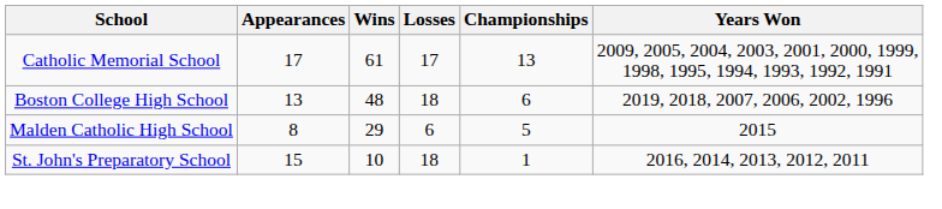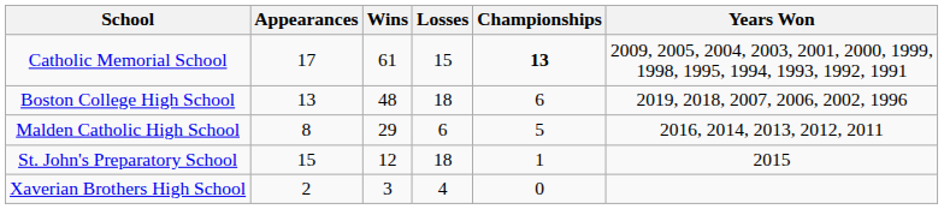Catholic Memorial School | Losses: 17 -> 15
Catholic Memorial School | Championships: normal -> bold
Malden Catholic High School | Years Won: 2015 -> 2016, 2014, 2013, 2012, 2011
St. John's Preparatory School | Wins: 10 -> 12
St. John's Preparatory School | Years Won: 2016, 2014, 2013, 2012, 2011 -> 2015
+ row: Xaverian Brothers High School | 2 | 3 | 4 | 0
